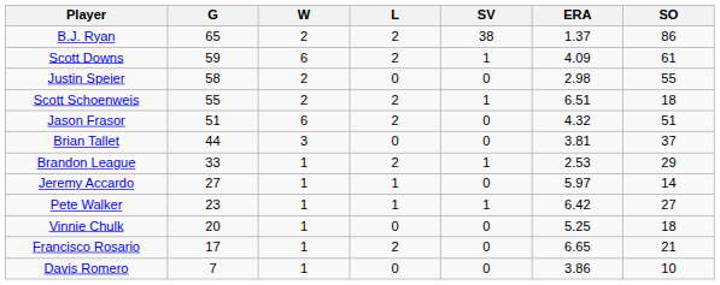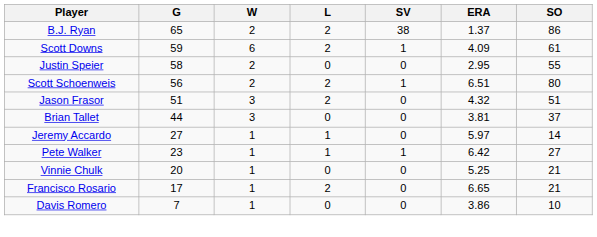Justin Speier | ERA: 2.98 -> 2.95
Scott Schoenweis | G: 55 -> 56
Scott Schoenweis | SO: 18 -> 80
Jason Frasor | W: 6 -> 3
- row: Brandon League | 33 | 1 | 2 | 1 | 2.53 | 29
Vinnie Chulk | SO: 18 -> 21
